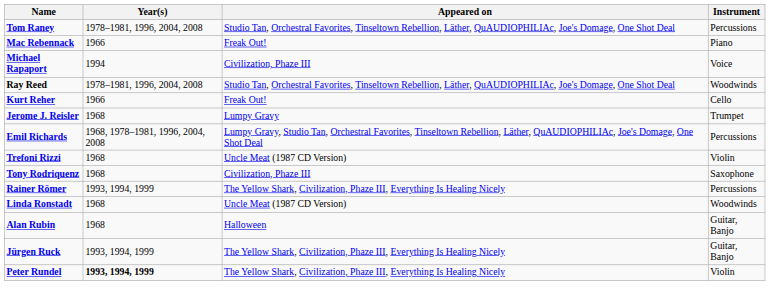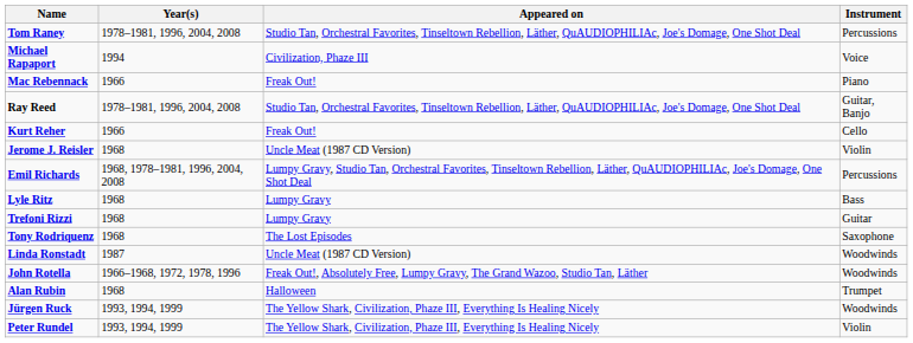rows swapped: Michael Rapaport <-> Mac Rebennack
Ray Reed | Instrument: Woodwinds -> Guitar, Banjo
Jerome J. Reisler | Appeared on: Lumpy Gravy -> Uncle Meat (1987 CD Version)
Jerome J. Reisler | Instrument: Trumpet -> Violin
+ row: Lyle Ritz | 1968 | Lumpy Gravy | Bass
Trefoni Rizzi | Appeared on: Uncle Meat (1987 CD Version) -> Lumpy Gravy
Trefoni Rizzi | Instrument: Violin -> Guitar
Tony Rodriquenz | Appeared on: Civilization, Phaze III -> The Lost Episodes
- row: Rainer Römer | 1993, 1994, 1999 | The Yellow Shark, Civilization, Phaze III, Everything Is Healing Nicely | Percussions
Linda Ronstadt | Year(s): 1968 -> 1987
+ row: John Rotella | 1966–1968, 1972, 1978, 1996 | Freak Out!, Absolutely Free, Lumpy Gravy, The Grand Wazoo, Studio Tan, Läther | Woodwinds
Alan Rubin | Instrument: Guitar, Banjo -> Trumpet
Jürgen Ruck | Instrument: Guitar, Banjo -> Woodwinds
Peter Rundel | Year(s): bold -> normal
